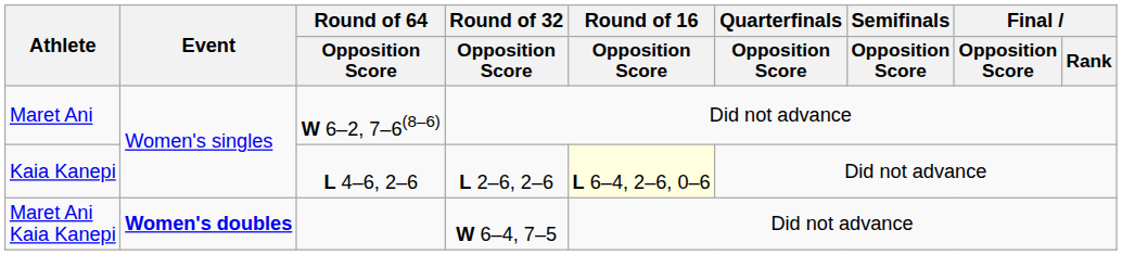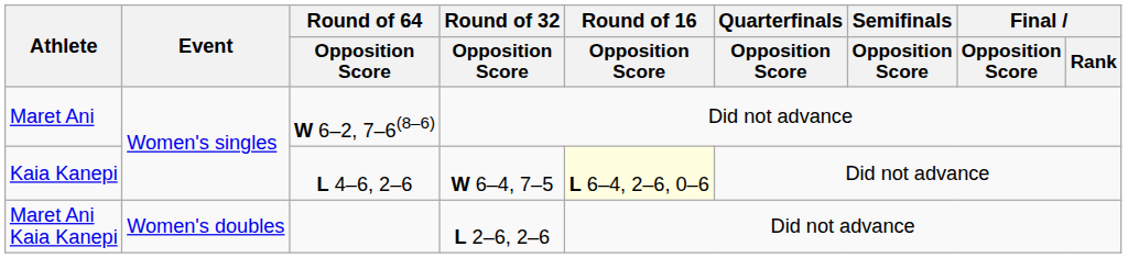Kaia Kanepi | Round of 32 / Opposition Score: L 2–6, 2–6 -> W 6–4, 7–5
Maret Ani Kaia Kanepi | Event: bold -> normal
Maret Ani Kaia Kanepi | Round of 32 / Opposition Score: W 6–4, 7–5 -> L 2–6, 2–6
